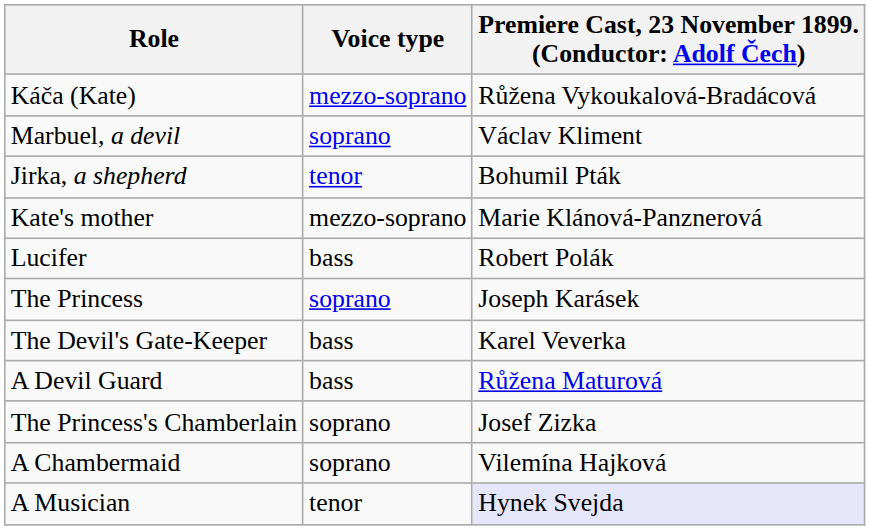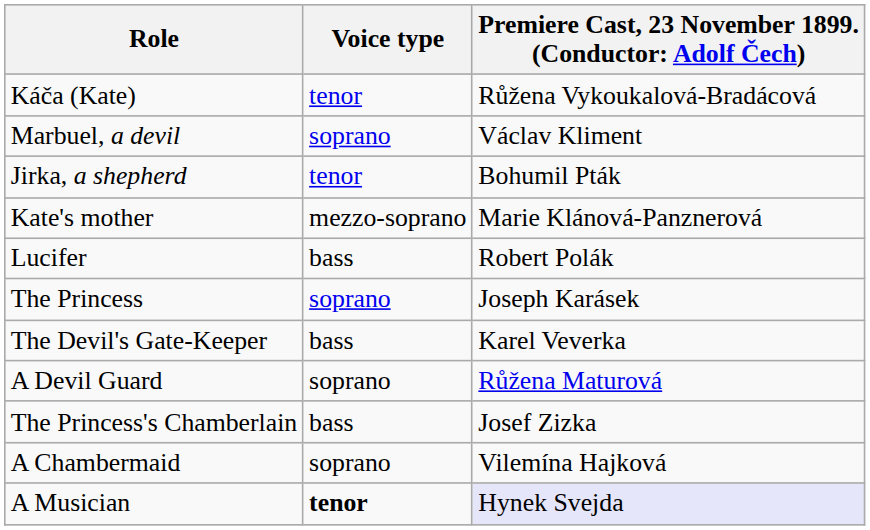Káča (Kate) | Voice type: mezzo-soprano -> tenor
A Devil Guard | Voice type: bass -> soprano
The Princess's Chamberlain | Voice type: soprano -> bass
A Musician | Voice type: normal -> bold
